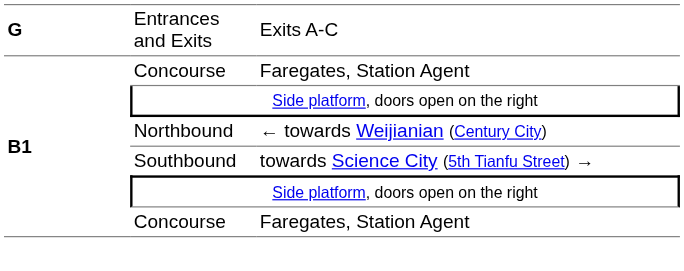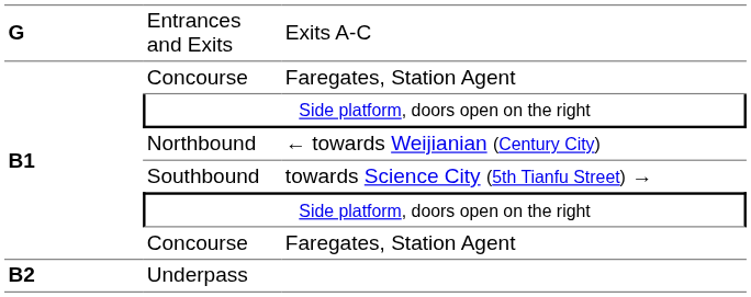+ row: B2 | Underpass
